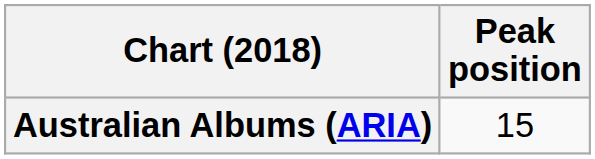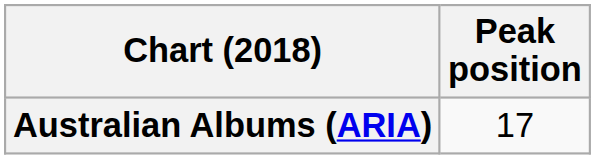Australian Albums (ARIA) | Peak position: 15 -> 17
